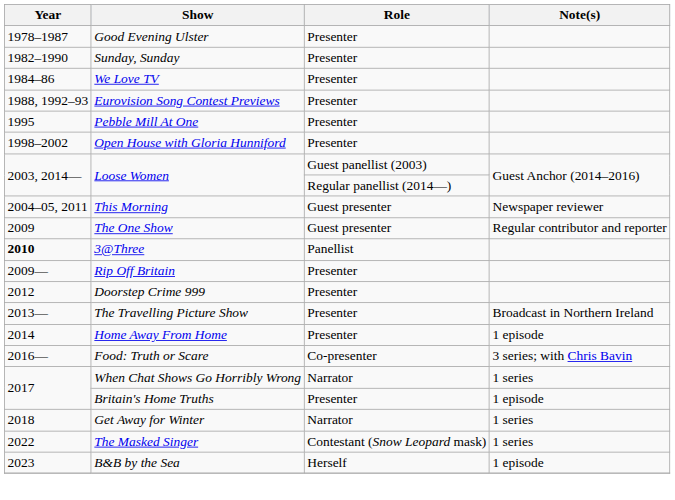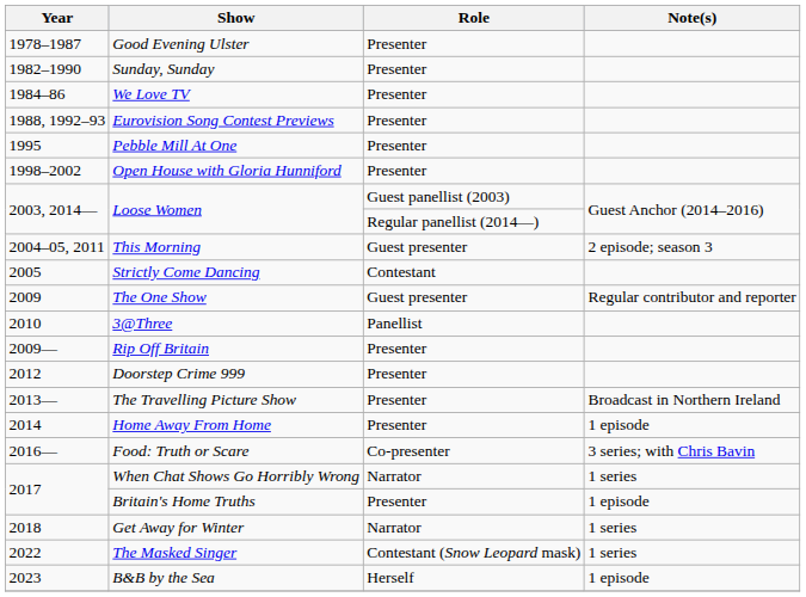This Morning | Note(s): Newspaper reviewer -> 2 episode; season 3
+ row: 2005 | Strictly Come Dancing | Contestant
3@Three | Year: bold -> normal
